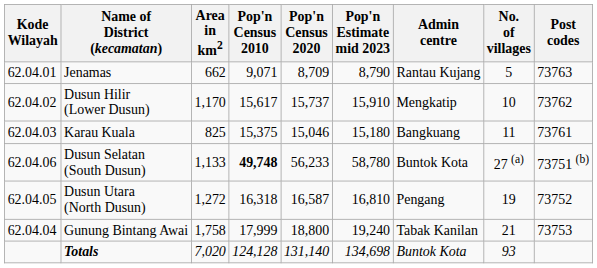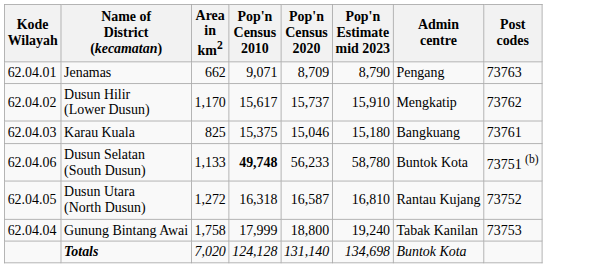- column: No. of villages | 5 | 10 | 11 | 27 (a) | 19 | 21 | 93
Jenamas | Admin centre: Rantau Kujang -> Pengang
Dusun Utara (North Dusun) | Admin centre: Pengang -> Rantau Kujang
